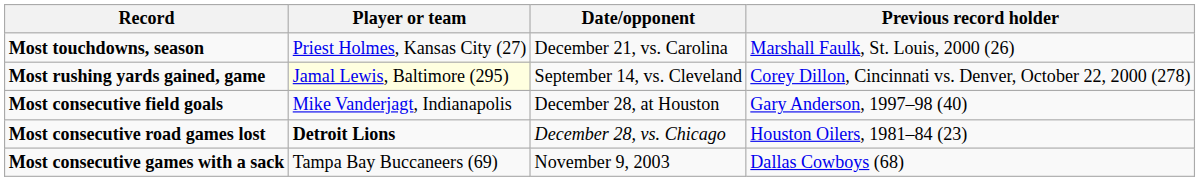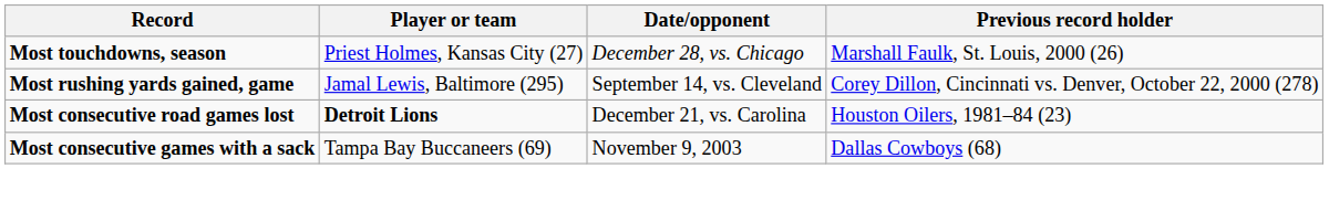Most touchdowns, season | Date/opponent: December 21, vs. Carolina -> December 28, vs. Chicago
Most rushing yards gained, game | Player or team: lightyellow background -> no background
- row: Most consecutive field goals | Mike Vanderjagt, Indianapolis | December 28, at Houston | Gary Anderson, 1997–98 (40)
Most consecutive road games lost | Date/opponent: December 28, vs. Chicago -> December 21, vs. Carolina
